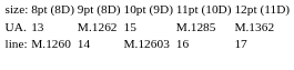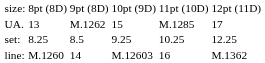UA. | column 6: M.1362 -> 17
+ row: set: | 8.25 | 8.5 | 9.25 | 10.25 | 12.25
line: | column 6: 17 -> M.1362
